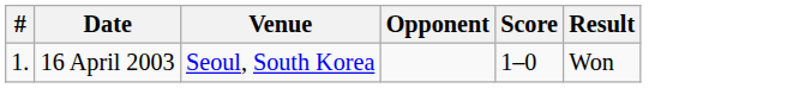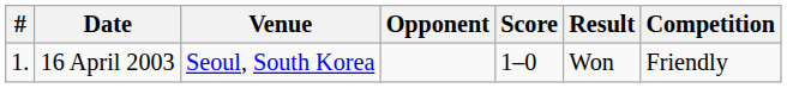+ column: Competition | Friendly
